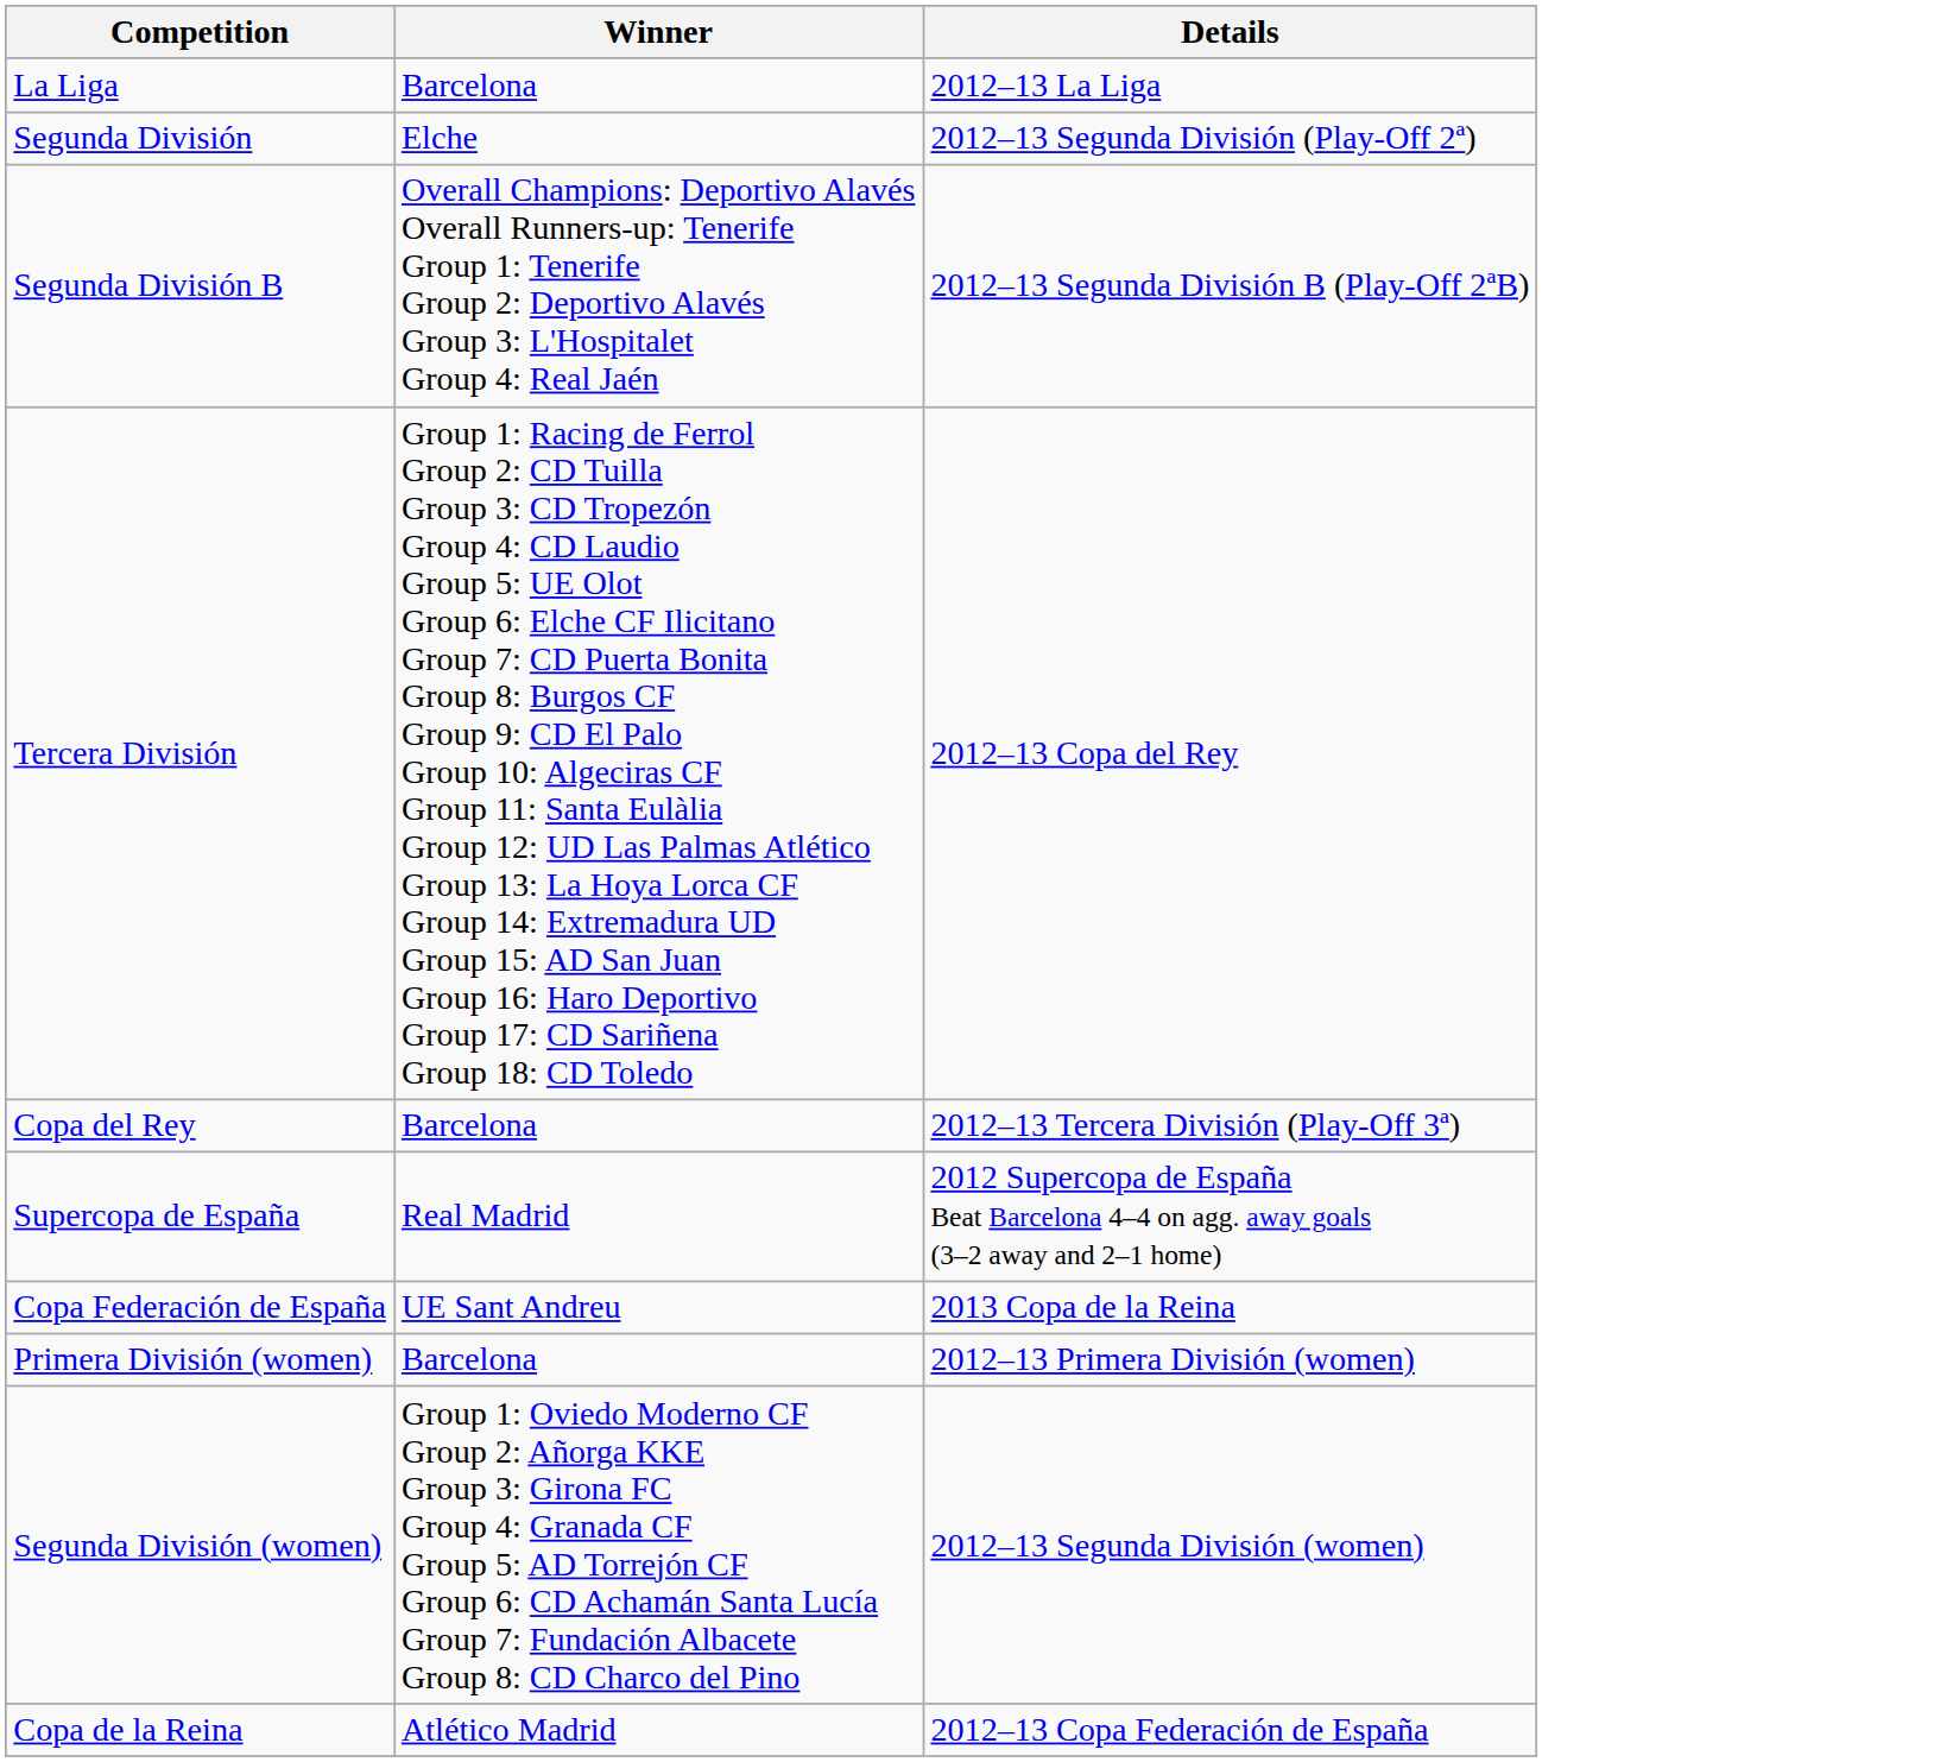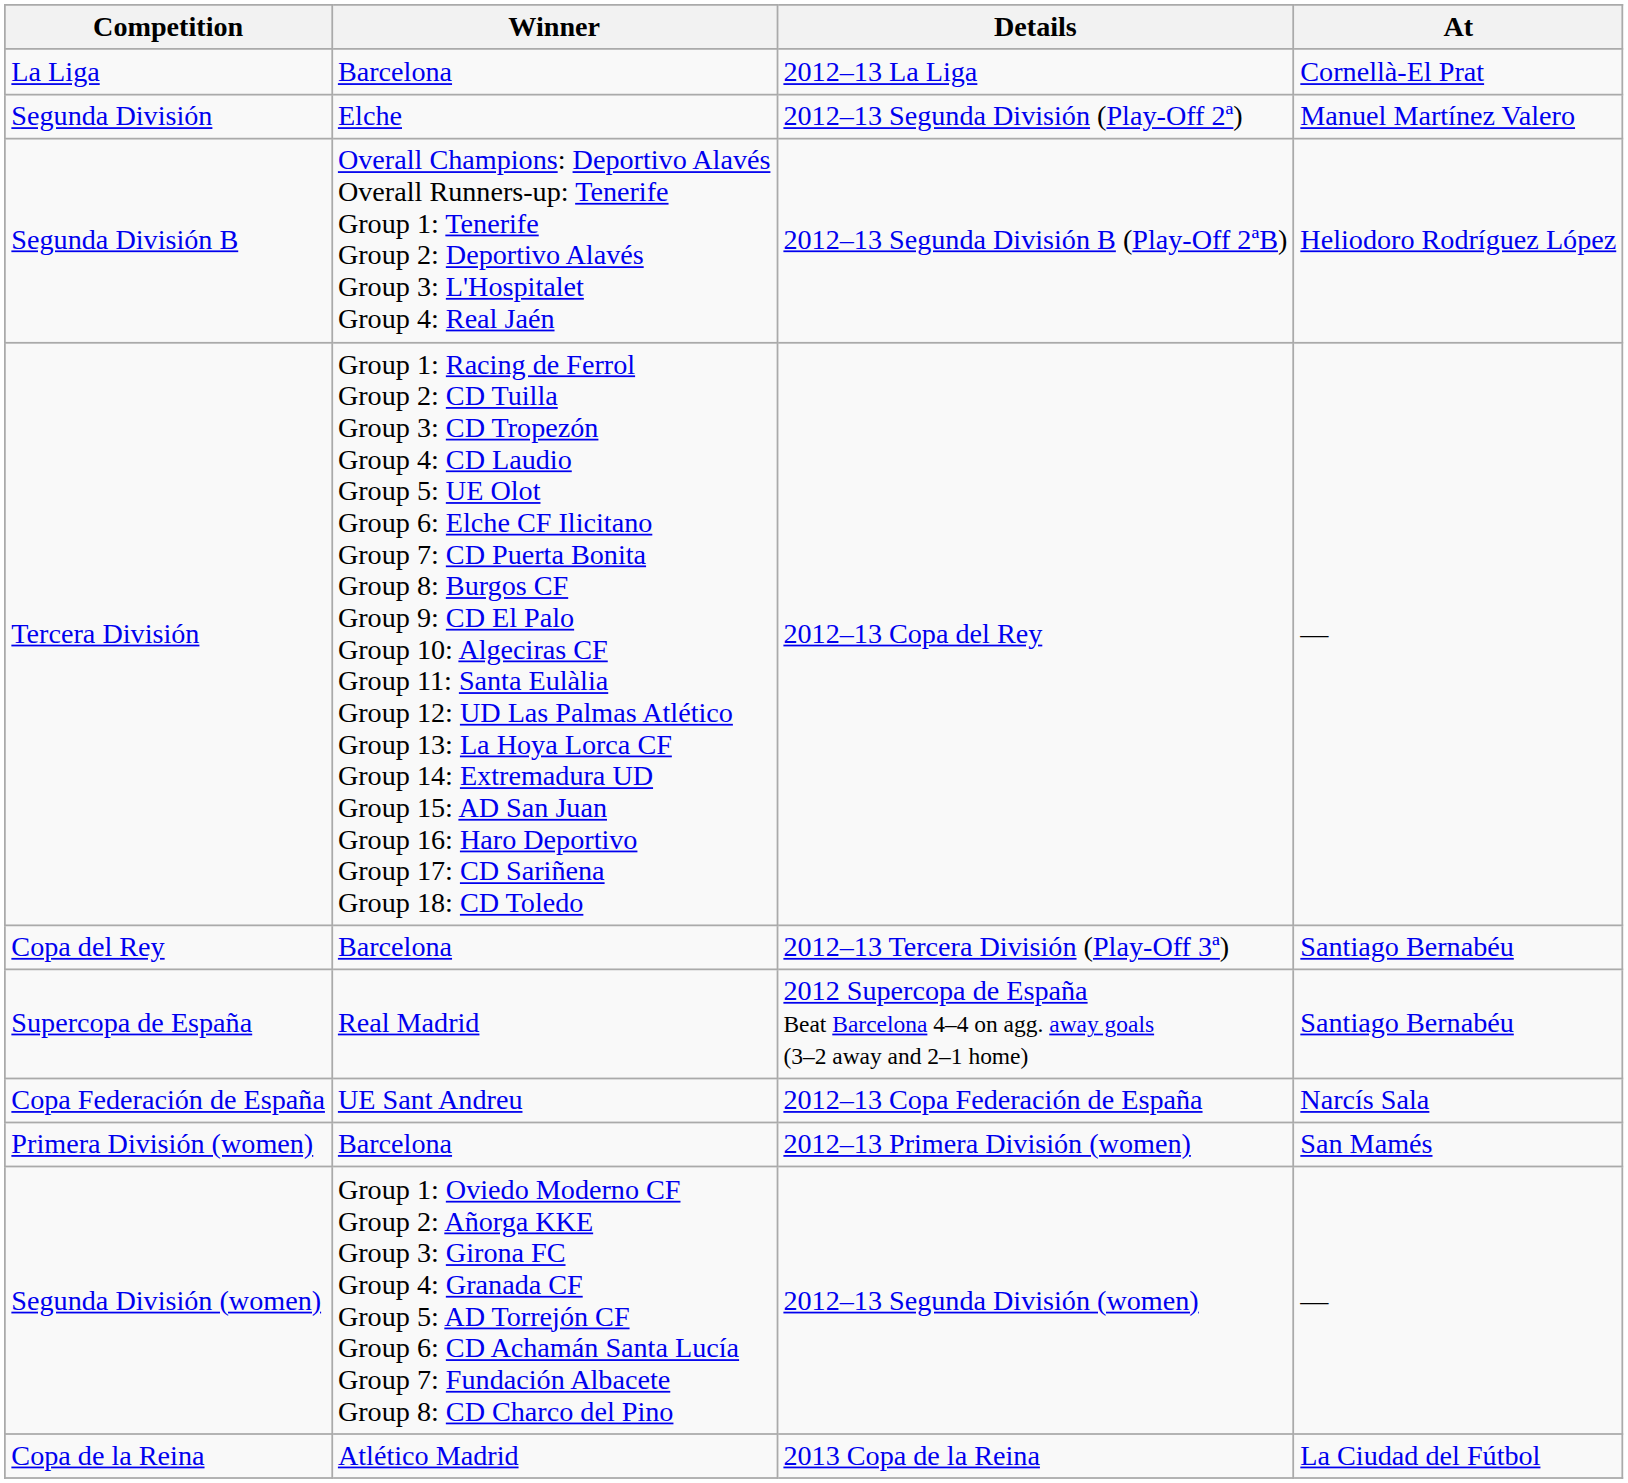+ column: At | Cornellà-El Prat | Manuel Martínez Valero | Heliodoro Rodríguez López | — | Santiago Bernabéu | Santiago Bernabéu | Narcís Sala | San Mamés | — | La Ciudad del Fútbol
Copa Federación de España | Details: 2013 Copa de la Reina -> 2012–13 Copa Federación de España
Copa de la Reina | Details: 2012–13 Copa Federación de España -> 2013 Copa de la Reina
